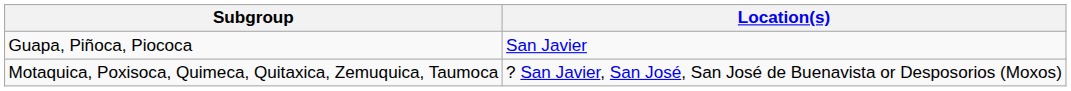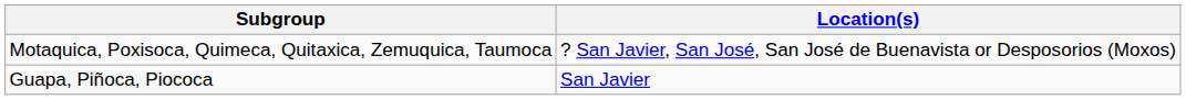rows swapped: Guapa, Piñoca, Piococa <-> Motaquica, Poxisoca, Quimeca, Quitaxica, Zemuquica, Taumoca
